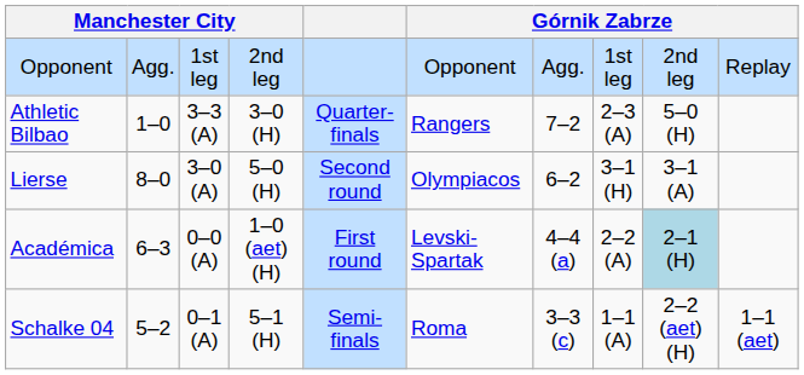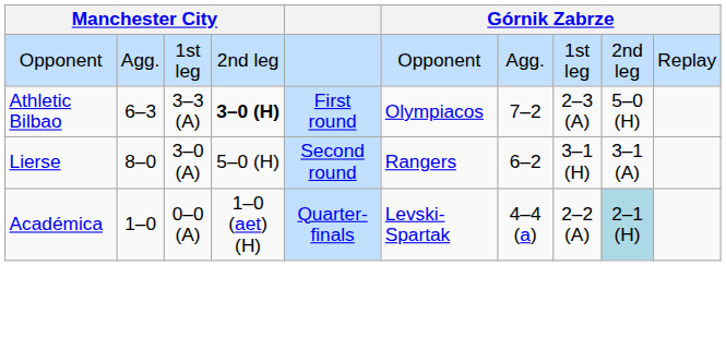Athletic Bilbao | column 2: 1–0 -> 6–3
Athletic Bilbao | column 4: normal -> bold
Athletic Bilbao | column 5: Quarter-finals -> First round
Athletic Bilbao | column 6: Rangers -> Olympiacos
Lierse | column 6: Olympiacos -> Rangers
Académica | column 2: 6–3 -> 1–0
Académica | column 5: First round -> Quarter-finals
- row: Schalke 04 | 5–2 | 0–1 (A) | 5–1 (H) | Semi-finals | Roma | 3–3 (c) | 1–1 (A) | 2–2 (aet) (H) | 1–1 (aet)
